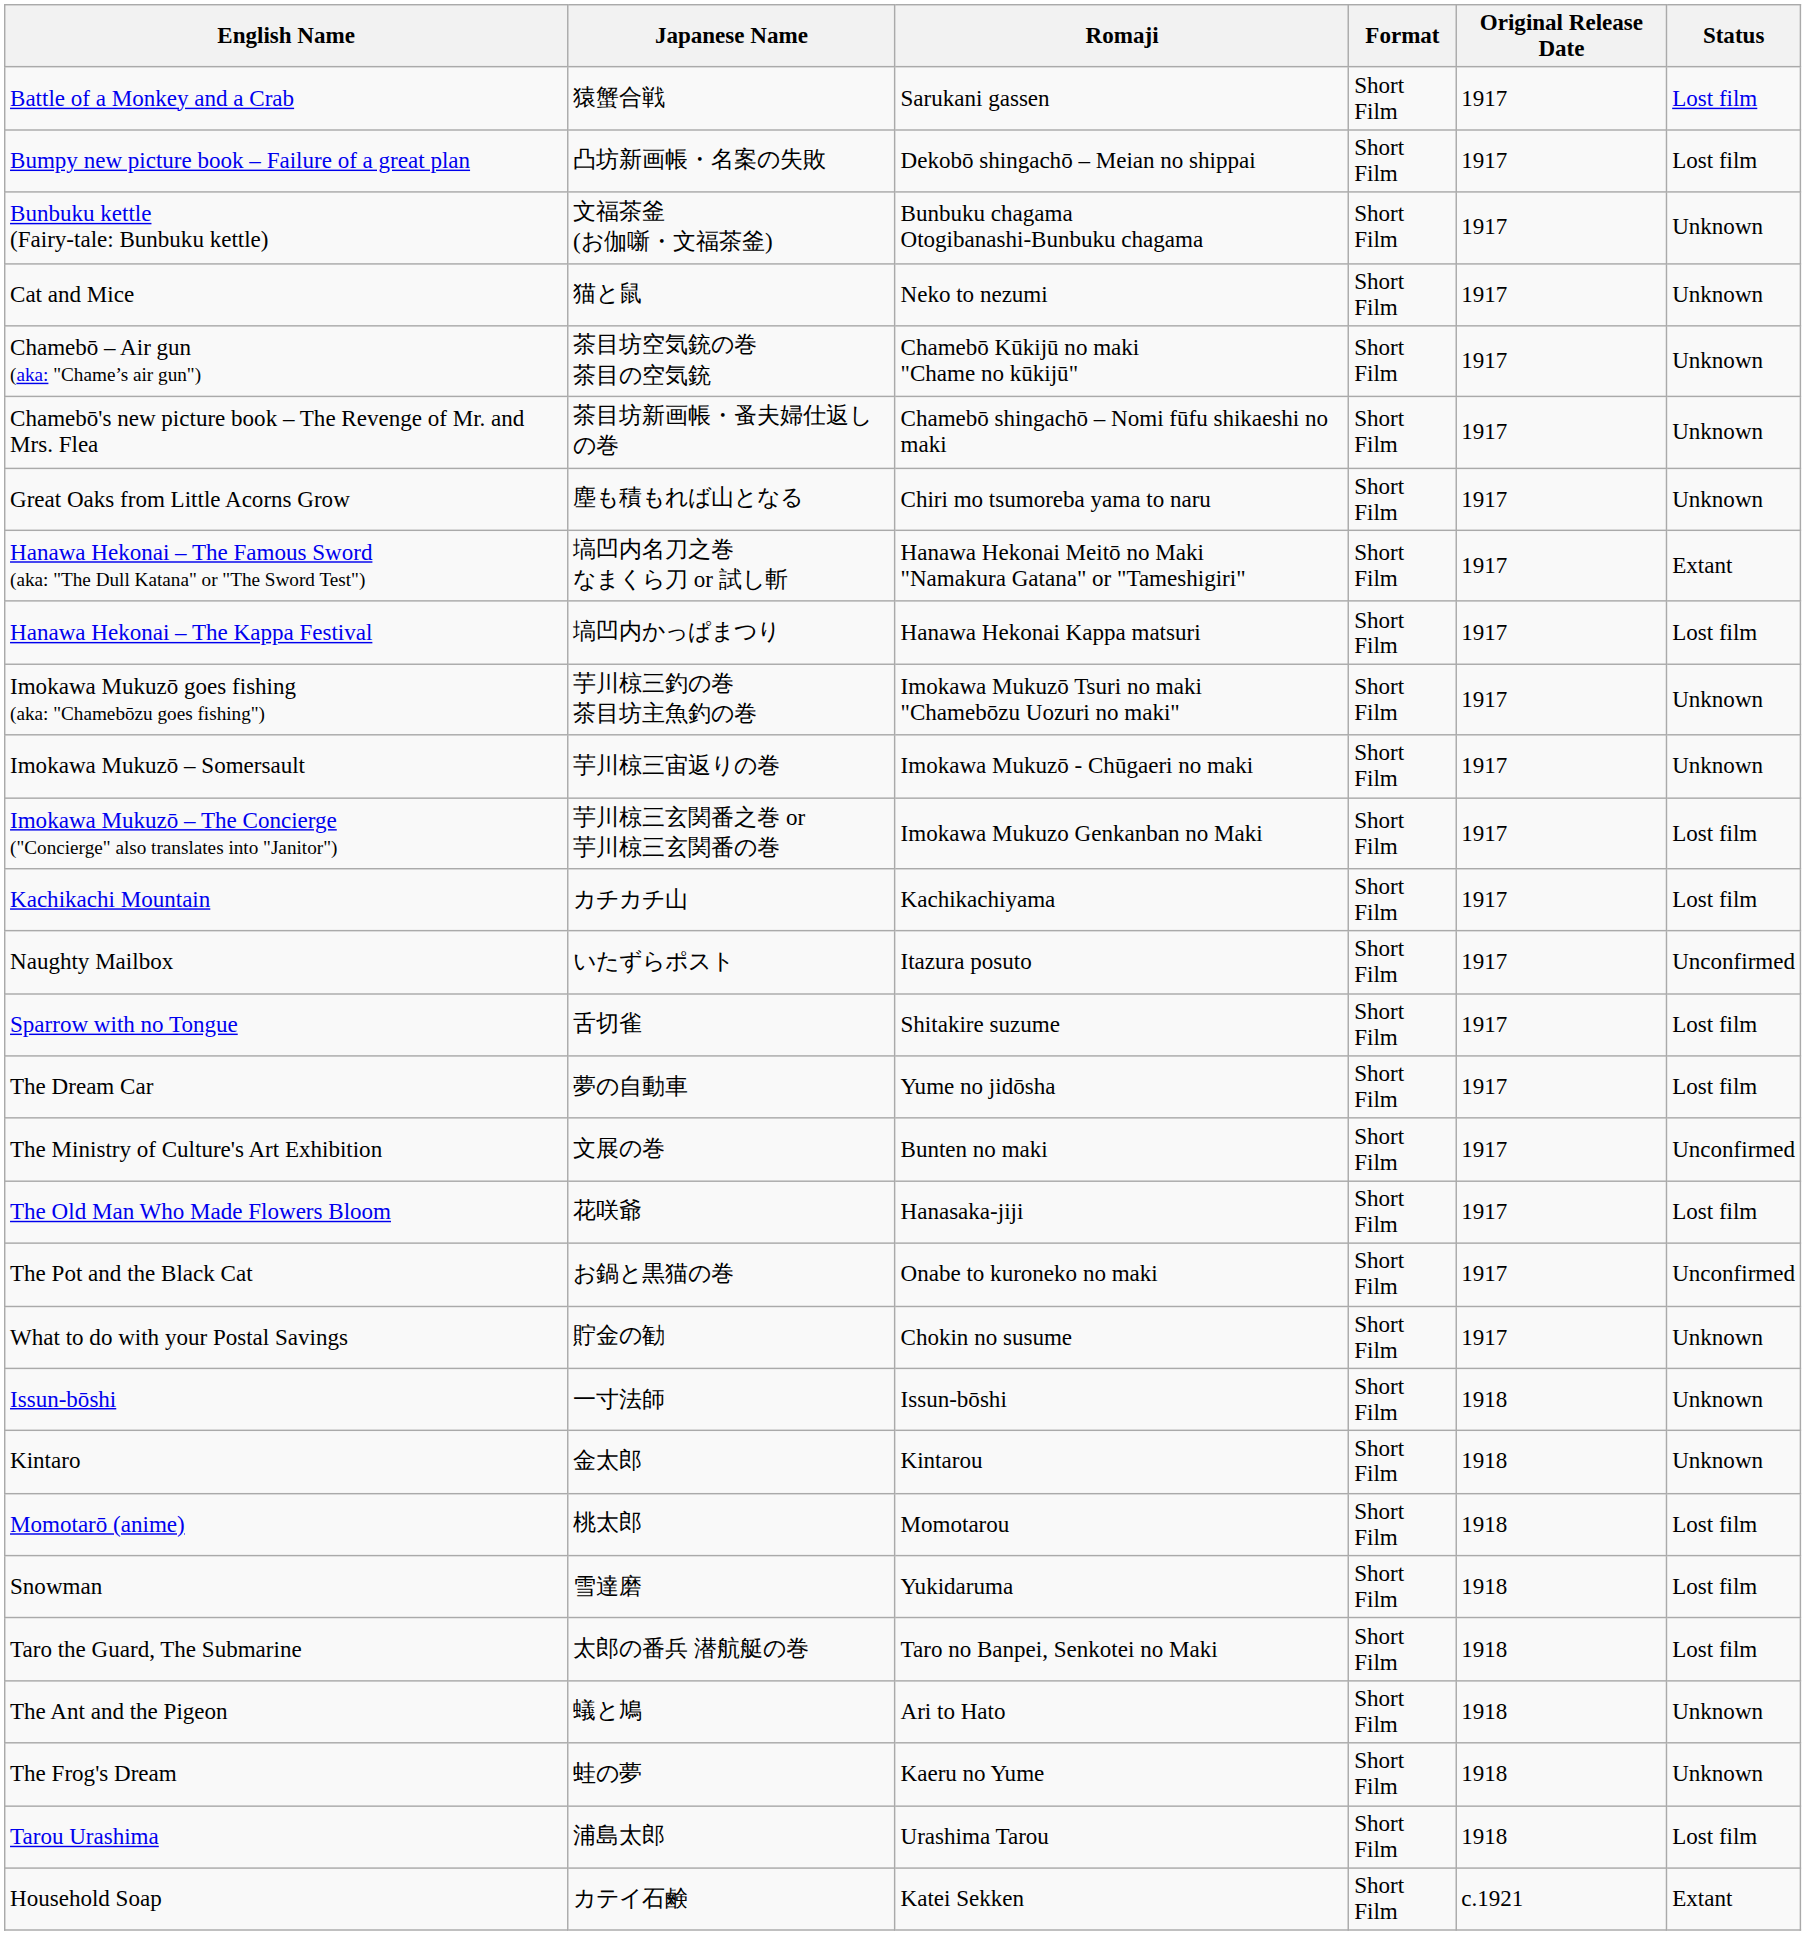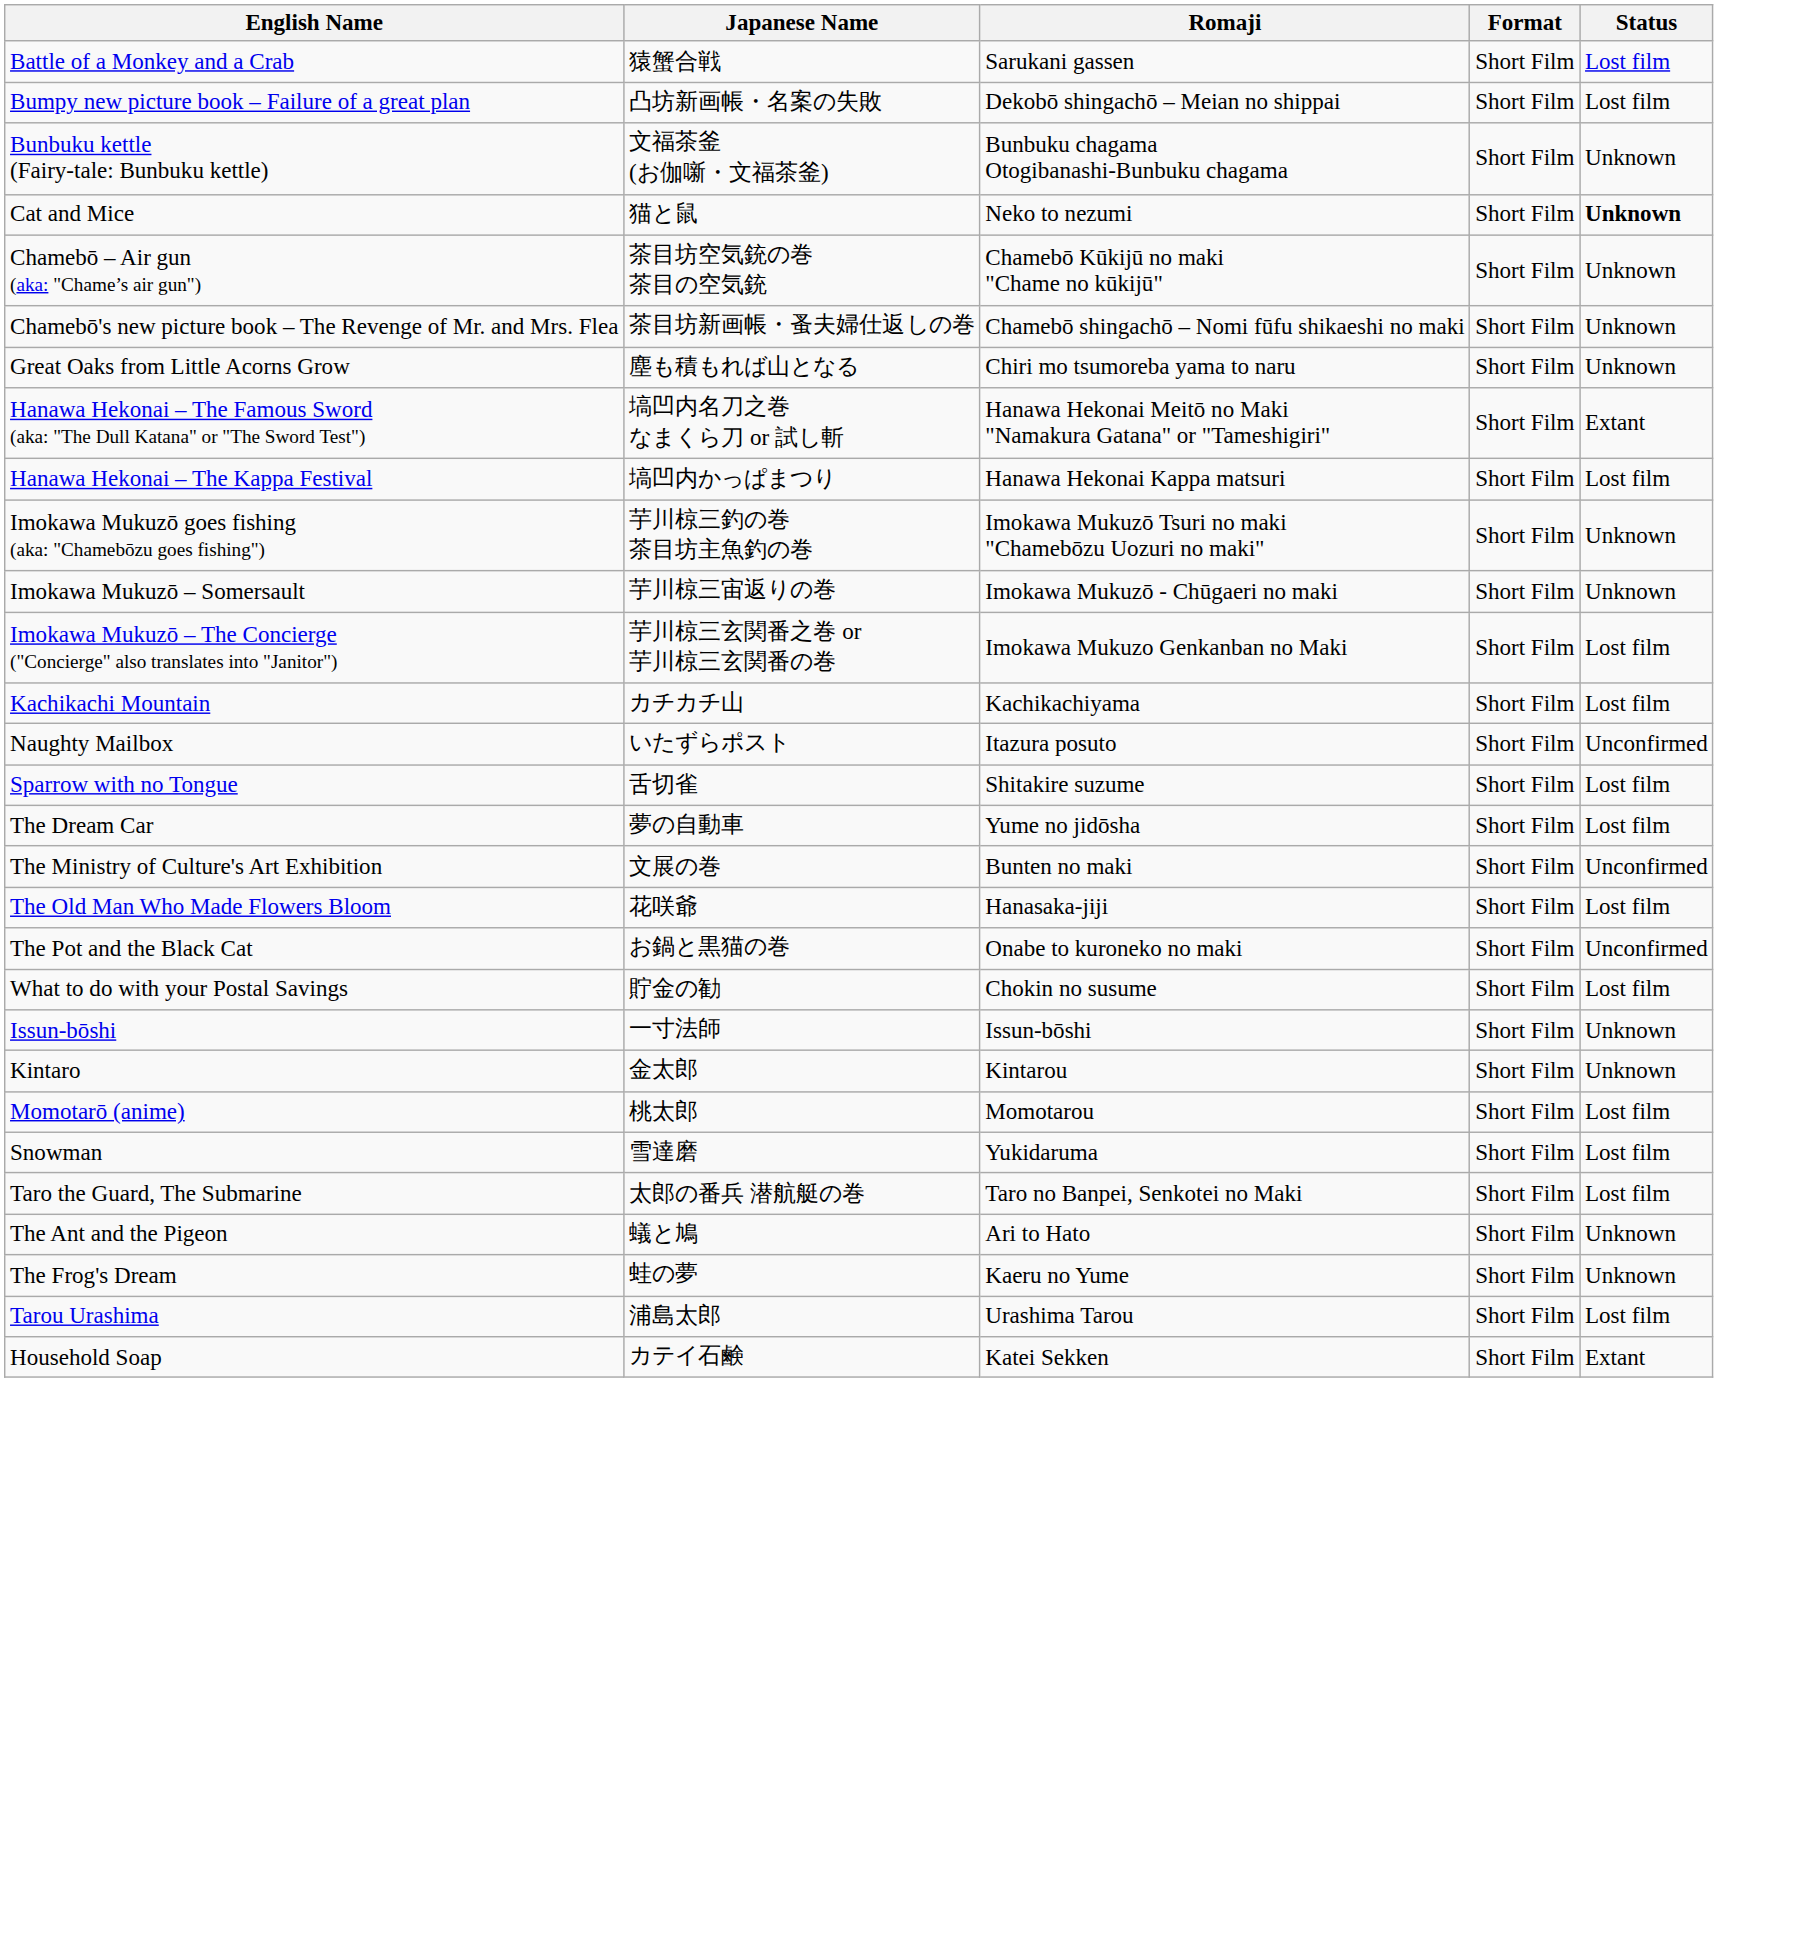- column: Original Release Date | 1917 | 1917 | 1917 | 1917 | 1917 | 1917 | 1917 | 1917 | 1917 | 1917 | 1917 | 1917 | 1917 | 1917 | 1917 | 1917 | 1917 | 1917 | 1917 | 1917 | 1918 | 1918 | 1918 | 1918 | 1918 | 1918 | 1918 | 1918 | c.1921
Cat and Mice | Status: normal -> bold
What to do with your Postal Savings | Status: Unknown -> Lost film
